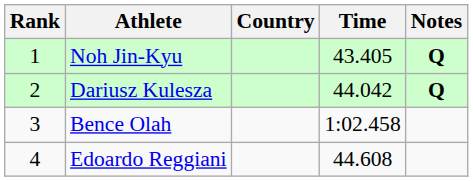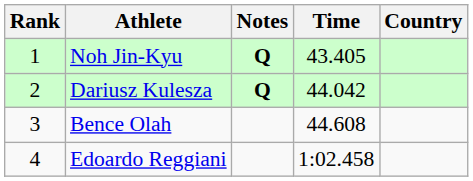columns swapped: Country <-> Notes
Bence Olah | Time: 1:02.458 -> 44.608
Edoardo Reggiani | Time: 44.608 -> 1:02.458
